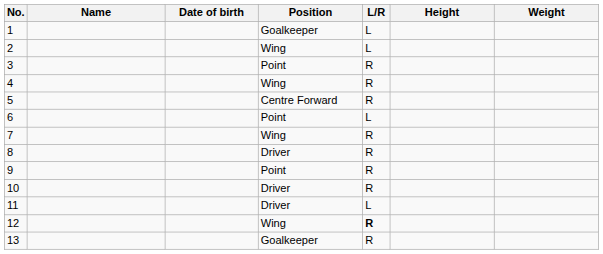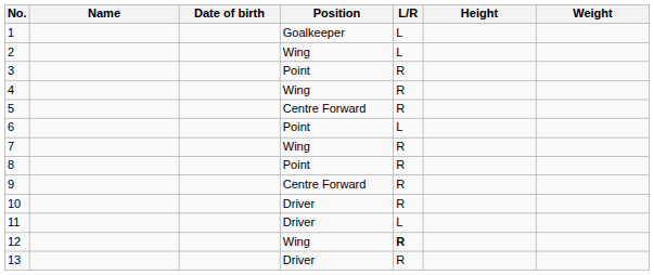8 | Position: Driver -> Point
9 | Position: Point -> Centre Forward
13 | Position: Goalkeeper -> Driver
